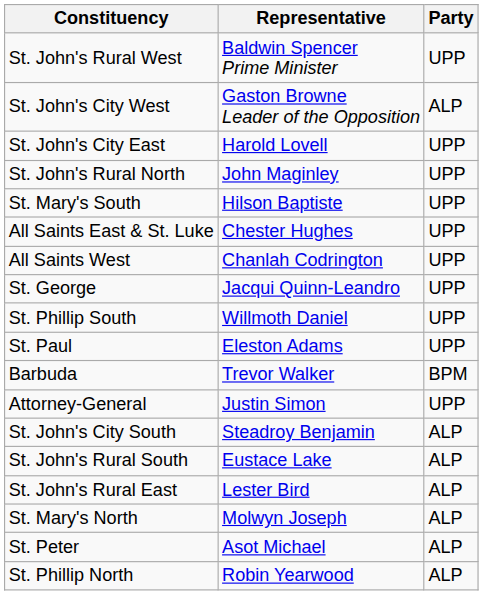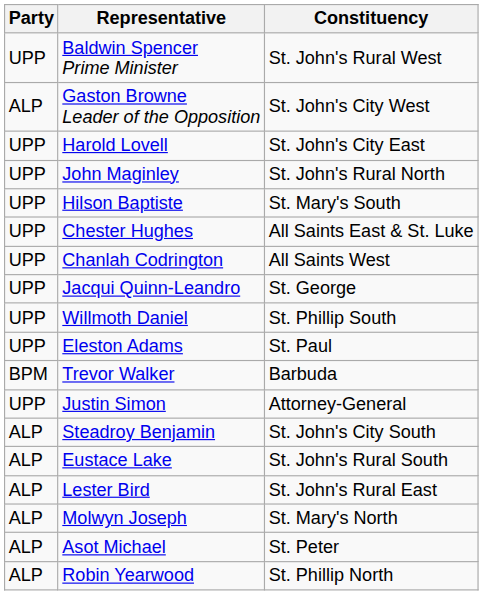columns swapped: Party <-> Constituency
